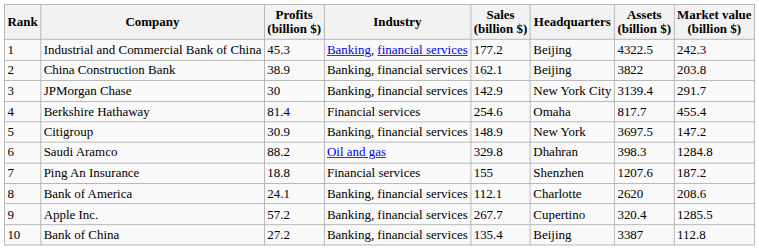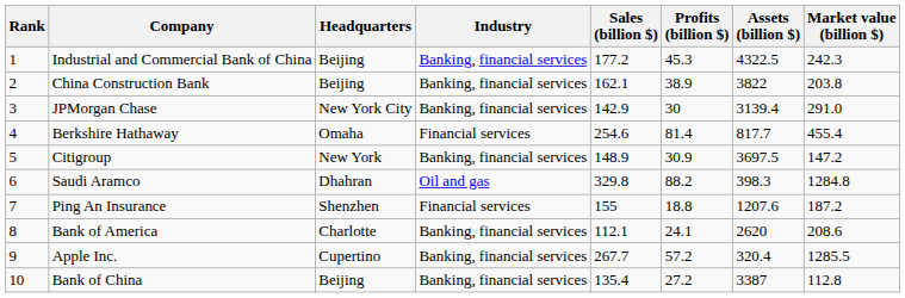columns swapped: Headquarters <-> Profits (billion $)
JPMorgan Chase | Market value (billion $): 291.7 -> 291.0
